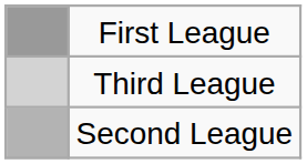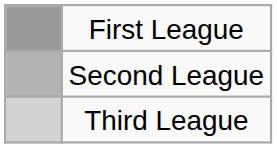rows swapped: Second League <-> Third League
